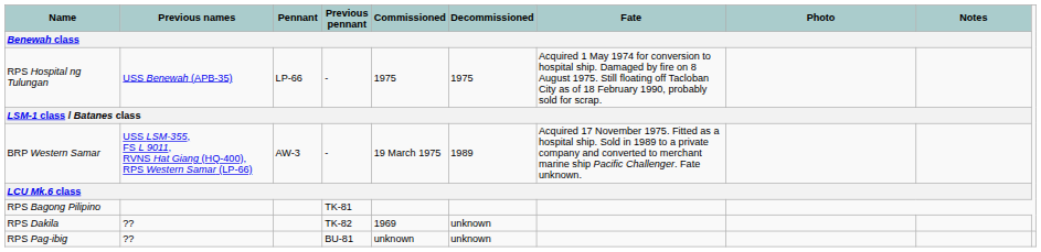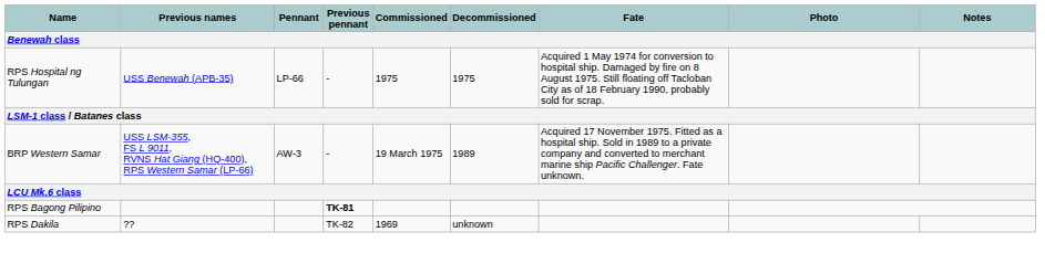RPS Bagong Pilipino | Previous pennant / Benewah class: normal -> bold
- row: RPS Pag-ibig | ?? | BU-81 | unknown | unknown
